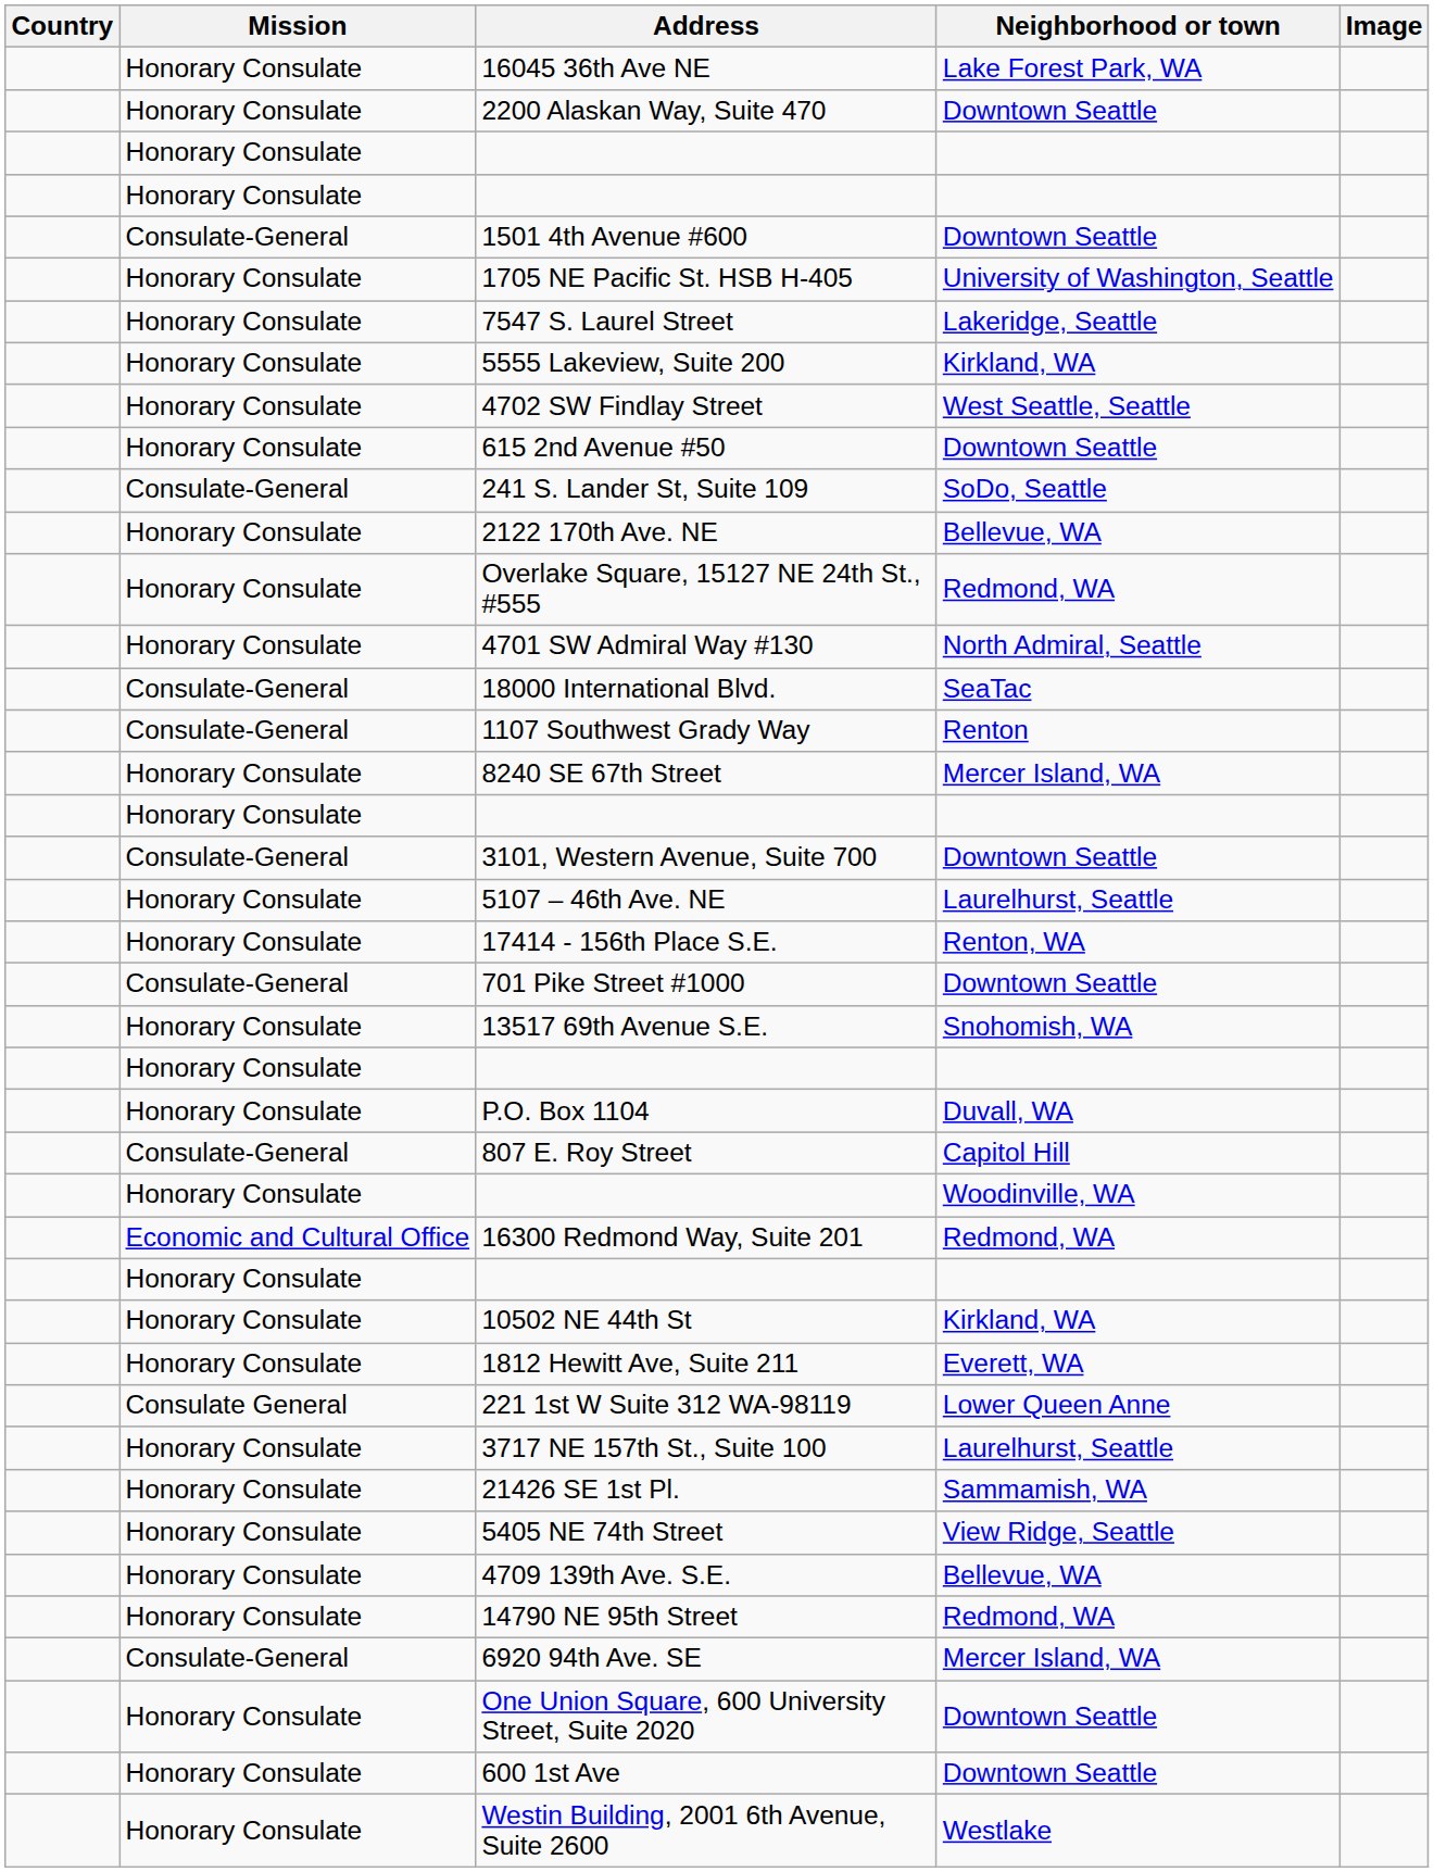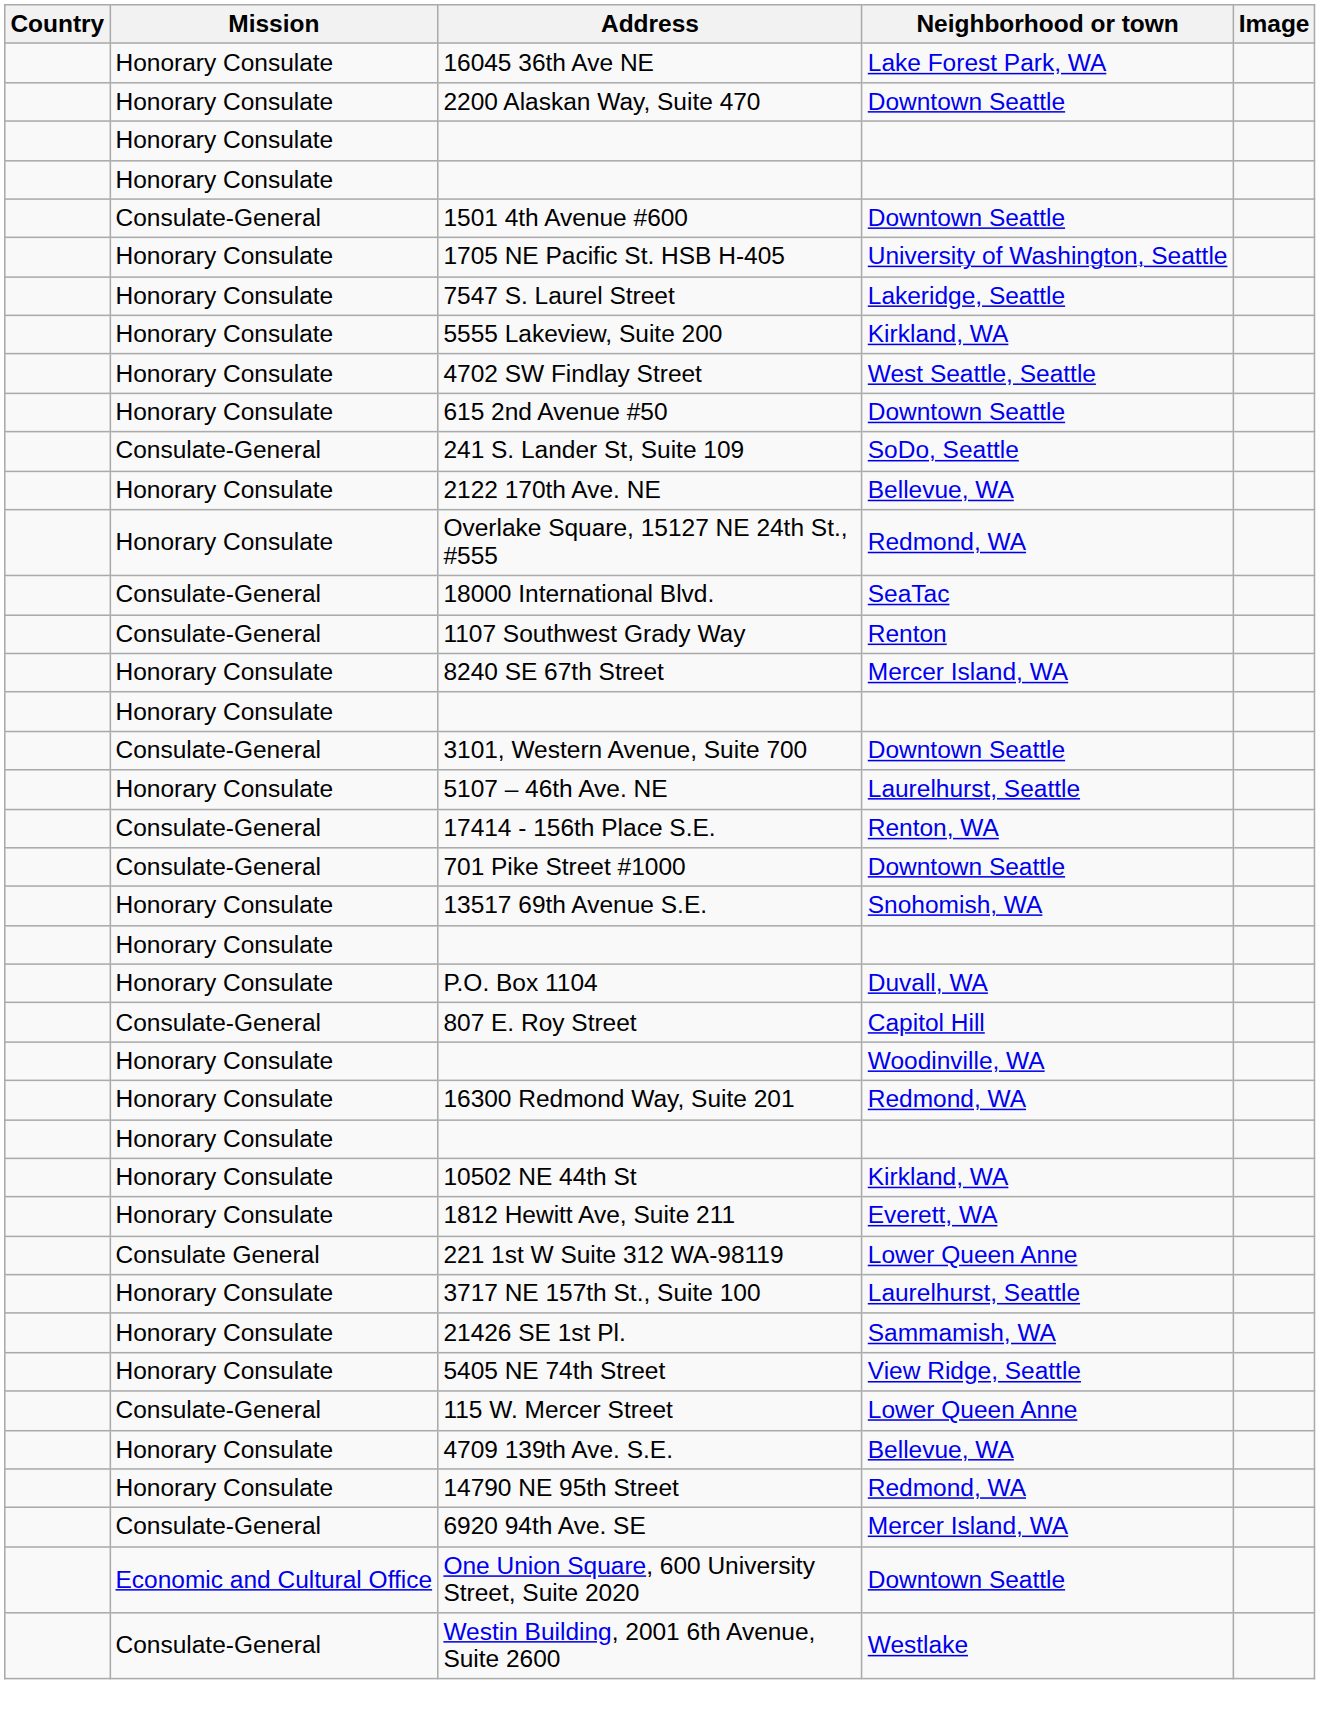- row: Honorary Consulate | 4701 SW Admiral Way #130 | North Admiral, Seattle
17414 - 156th Place S.E. | Mission: Honorary Consulate -> Consulate-General
16300 Redmond Way, Suite 201 | Mission: Economic and Cultural Office -> Honorary Consulate
+ row: Consulate-General | 115 W. Mercer Street | Lower Queen Anne
One Union Square, 600 University Street, Suite 2020 | Mission: Honorary Consulate -> Economic and Cultural Office
- row: Honorary Consulate | 600 1st Ave | Downtown Seattle
Westin Building, 2001 6th Avenue, Suite 2600 | Mission: Honorary Consulate -> Consulate-General
